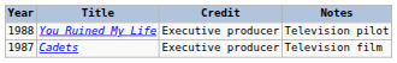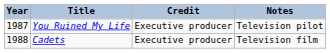You Ruined My Life | Year: 1988 -> 1987
Cadets | Year: 1987 -> 1988
